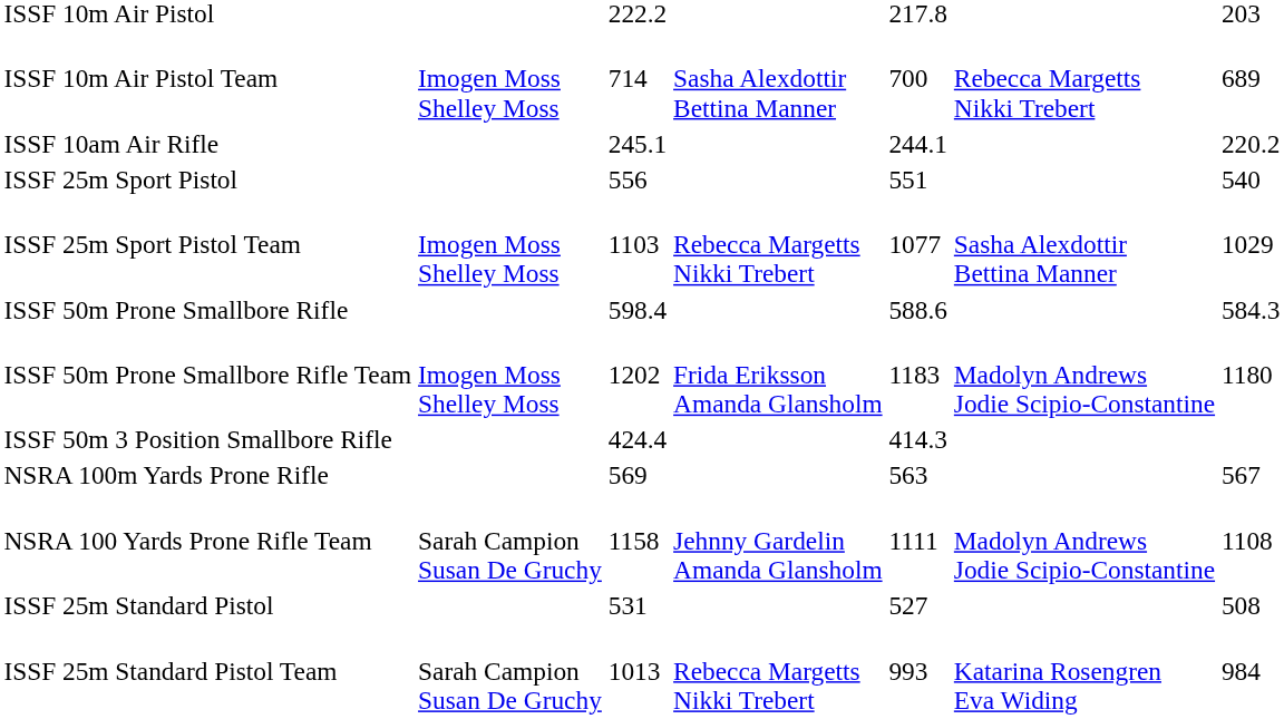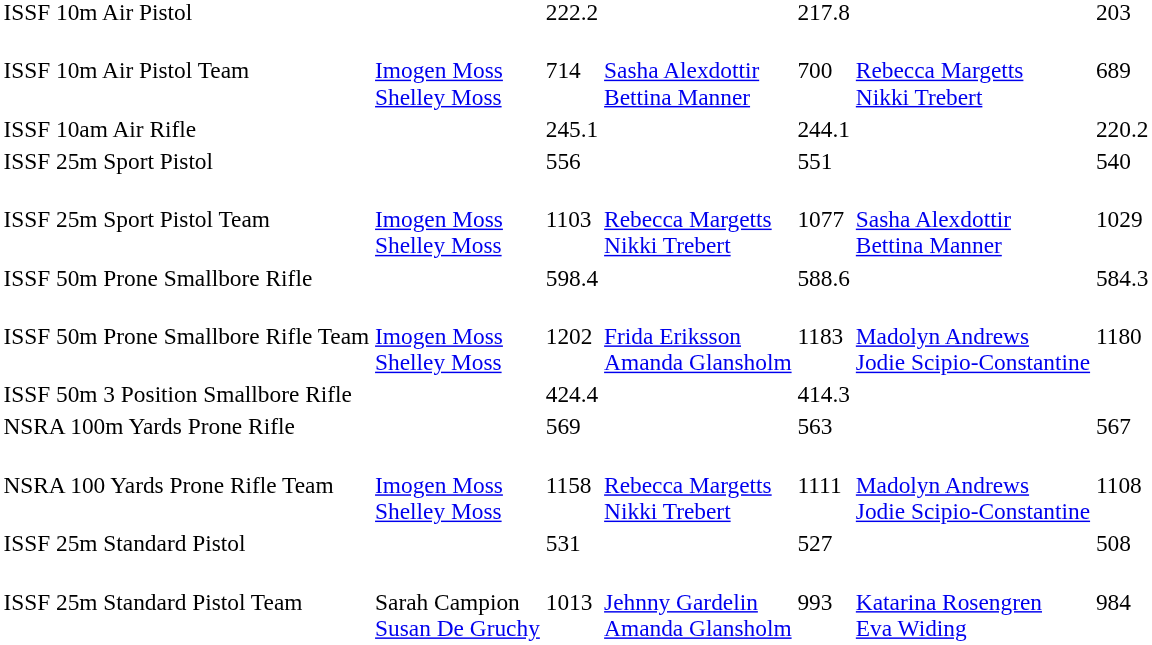NSRA 100 Yards Prone Rifle Team | column 2: Sarah Campion Susan De Gruchy -> Imogen Moss Shelley Moss
NSRA 100 Yards Prone Rifle Team | column 4: Jehnny Gardelin Amanda Glansholm -> Rebecca Margetts Nikki Trebert
ISSF 25m Standard Pistol Team | column 4: Rebecca Margetts Nikki Trebert -> Jehnny Gardelin Amanda Glansholm
